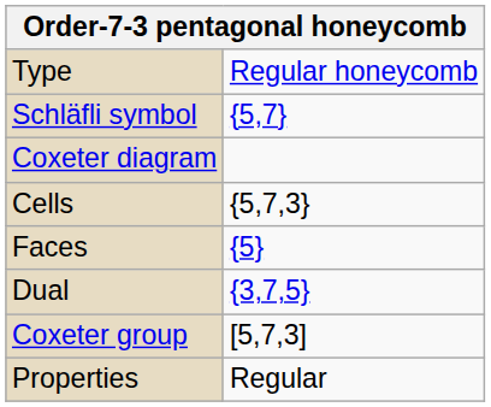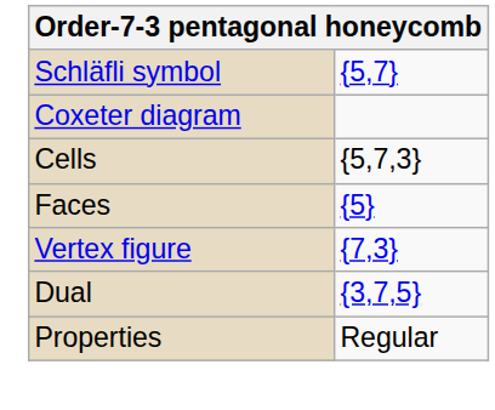- row: Type | Regular honeycomb
+ row: Vertex figure | {7,3}
- row: Coxeter group | [5,7,3]
